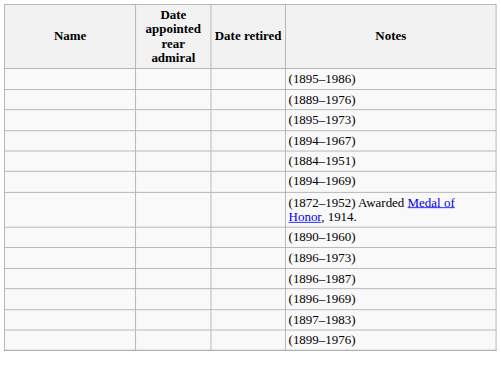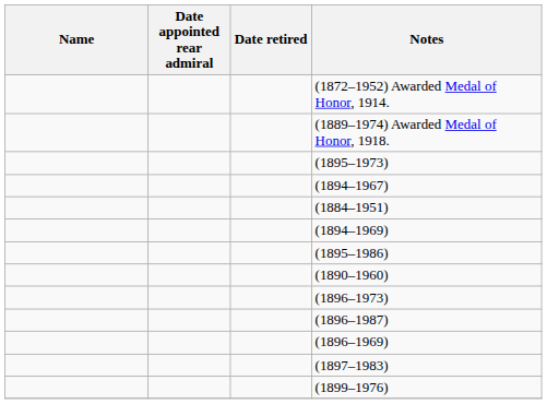rows swapped: (1872–1952) Awarded Medal of Honor, 1914. <-> (1895–1986)
+ row: (1889–1974) Awarded Medal of Honor, 1918.
- row: (1889–1976)
